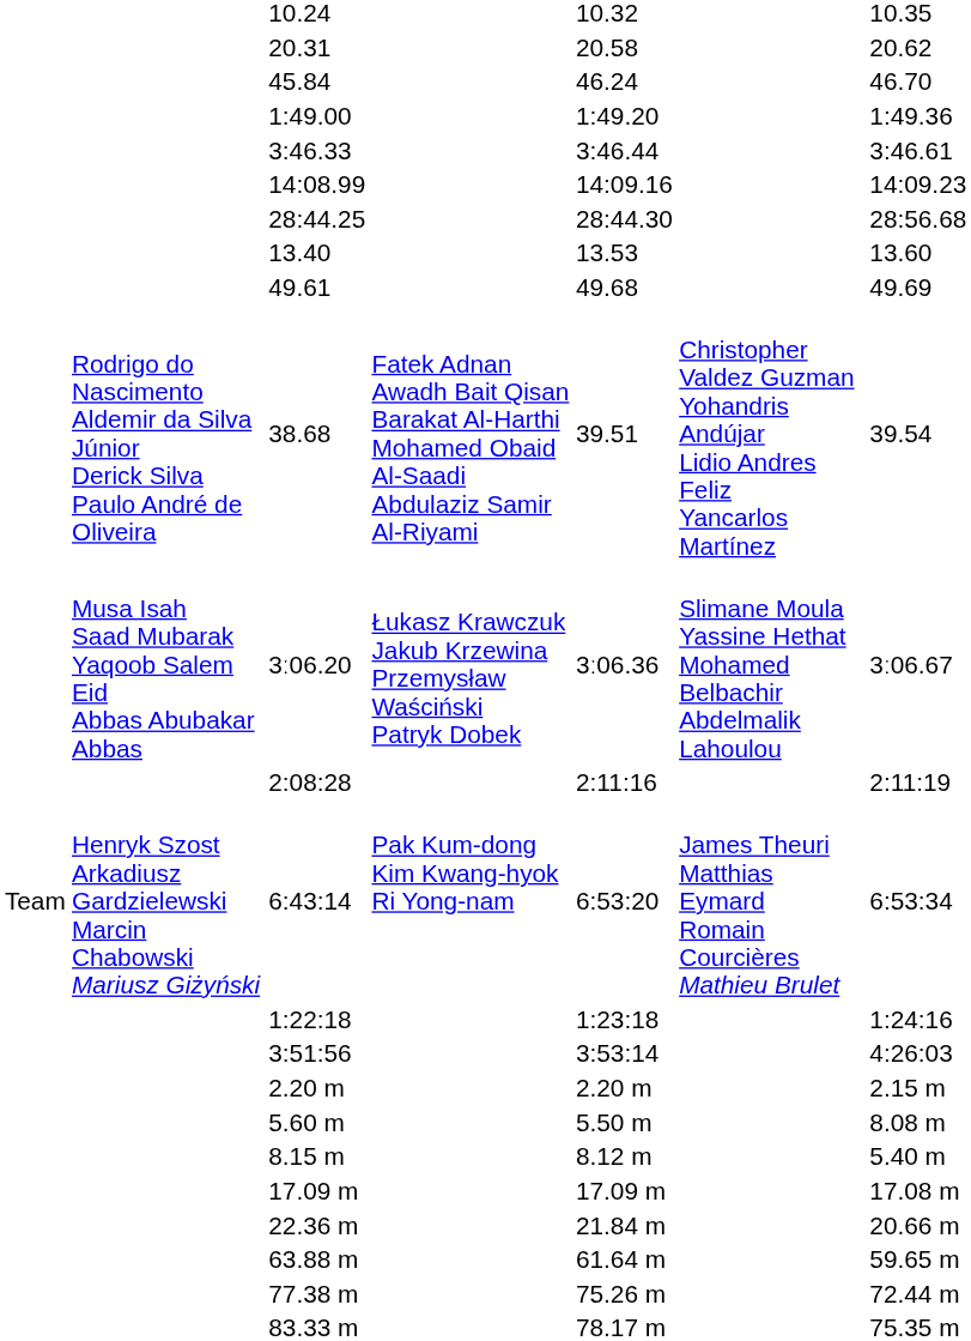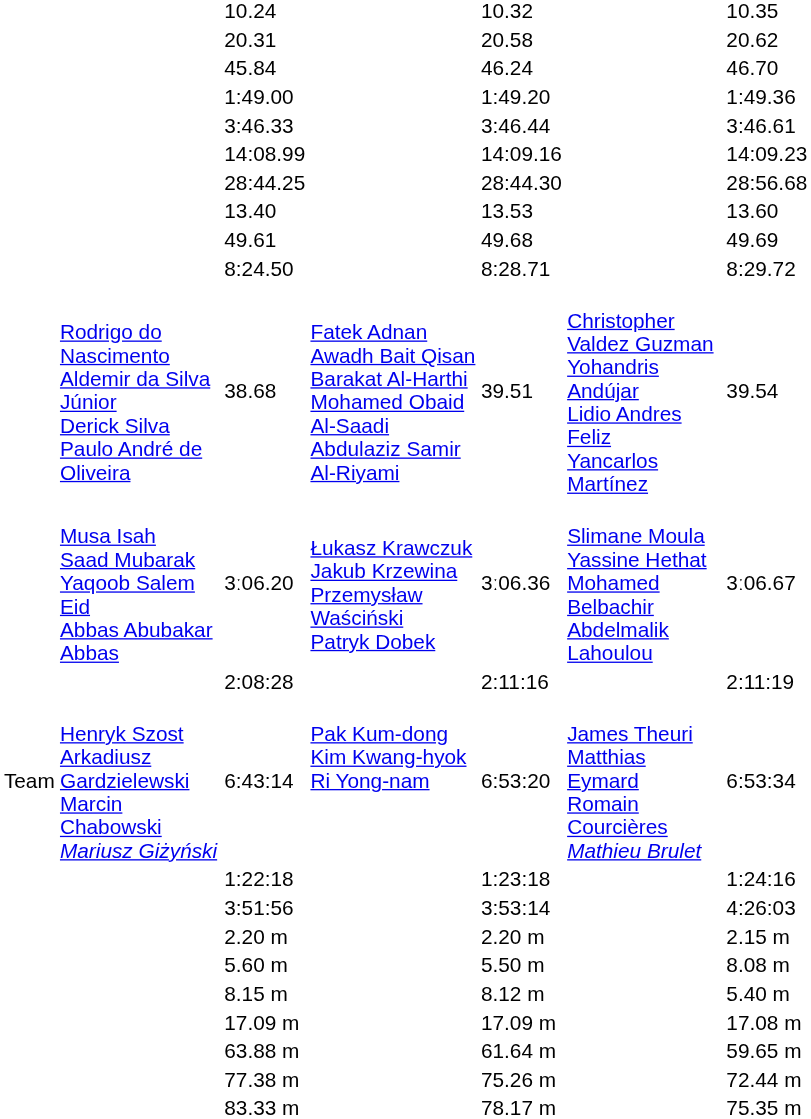+ row: 8:24.50 | 8:28.71 | 8:29.72
- row: 22.36 m | 21.84 m | 20.66 m
